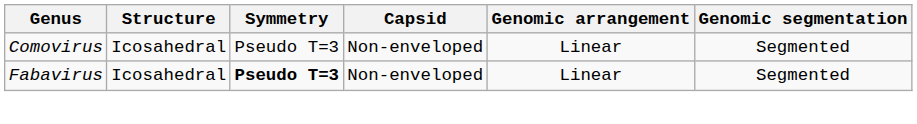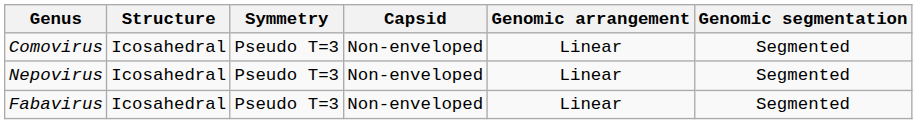+ row: Nepovirus | Icosahedral | Pseudo T=3 | Non-enveloped | Linear | Segmented
Fabavirus | Symmetry: bold -> normal
